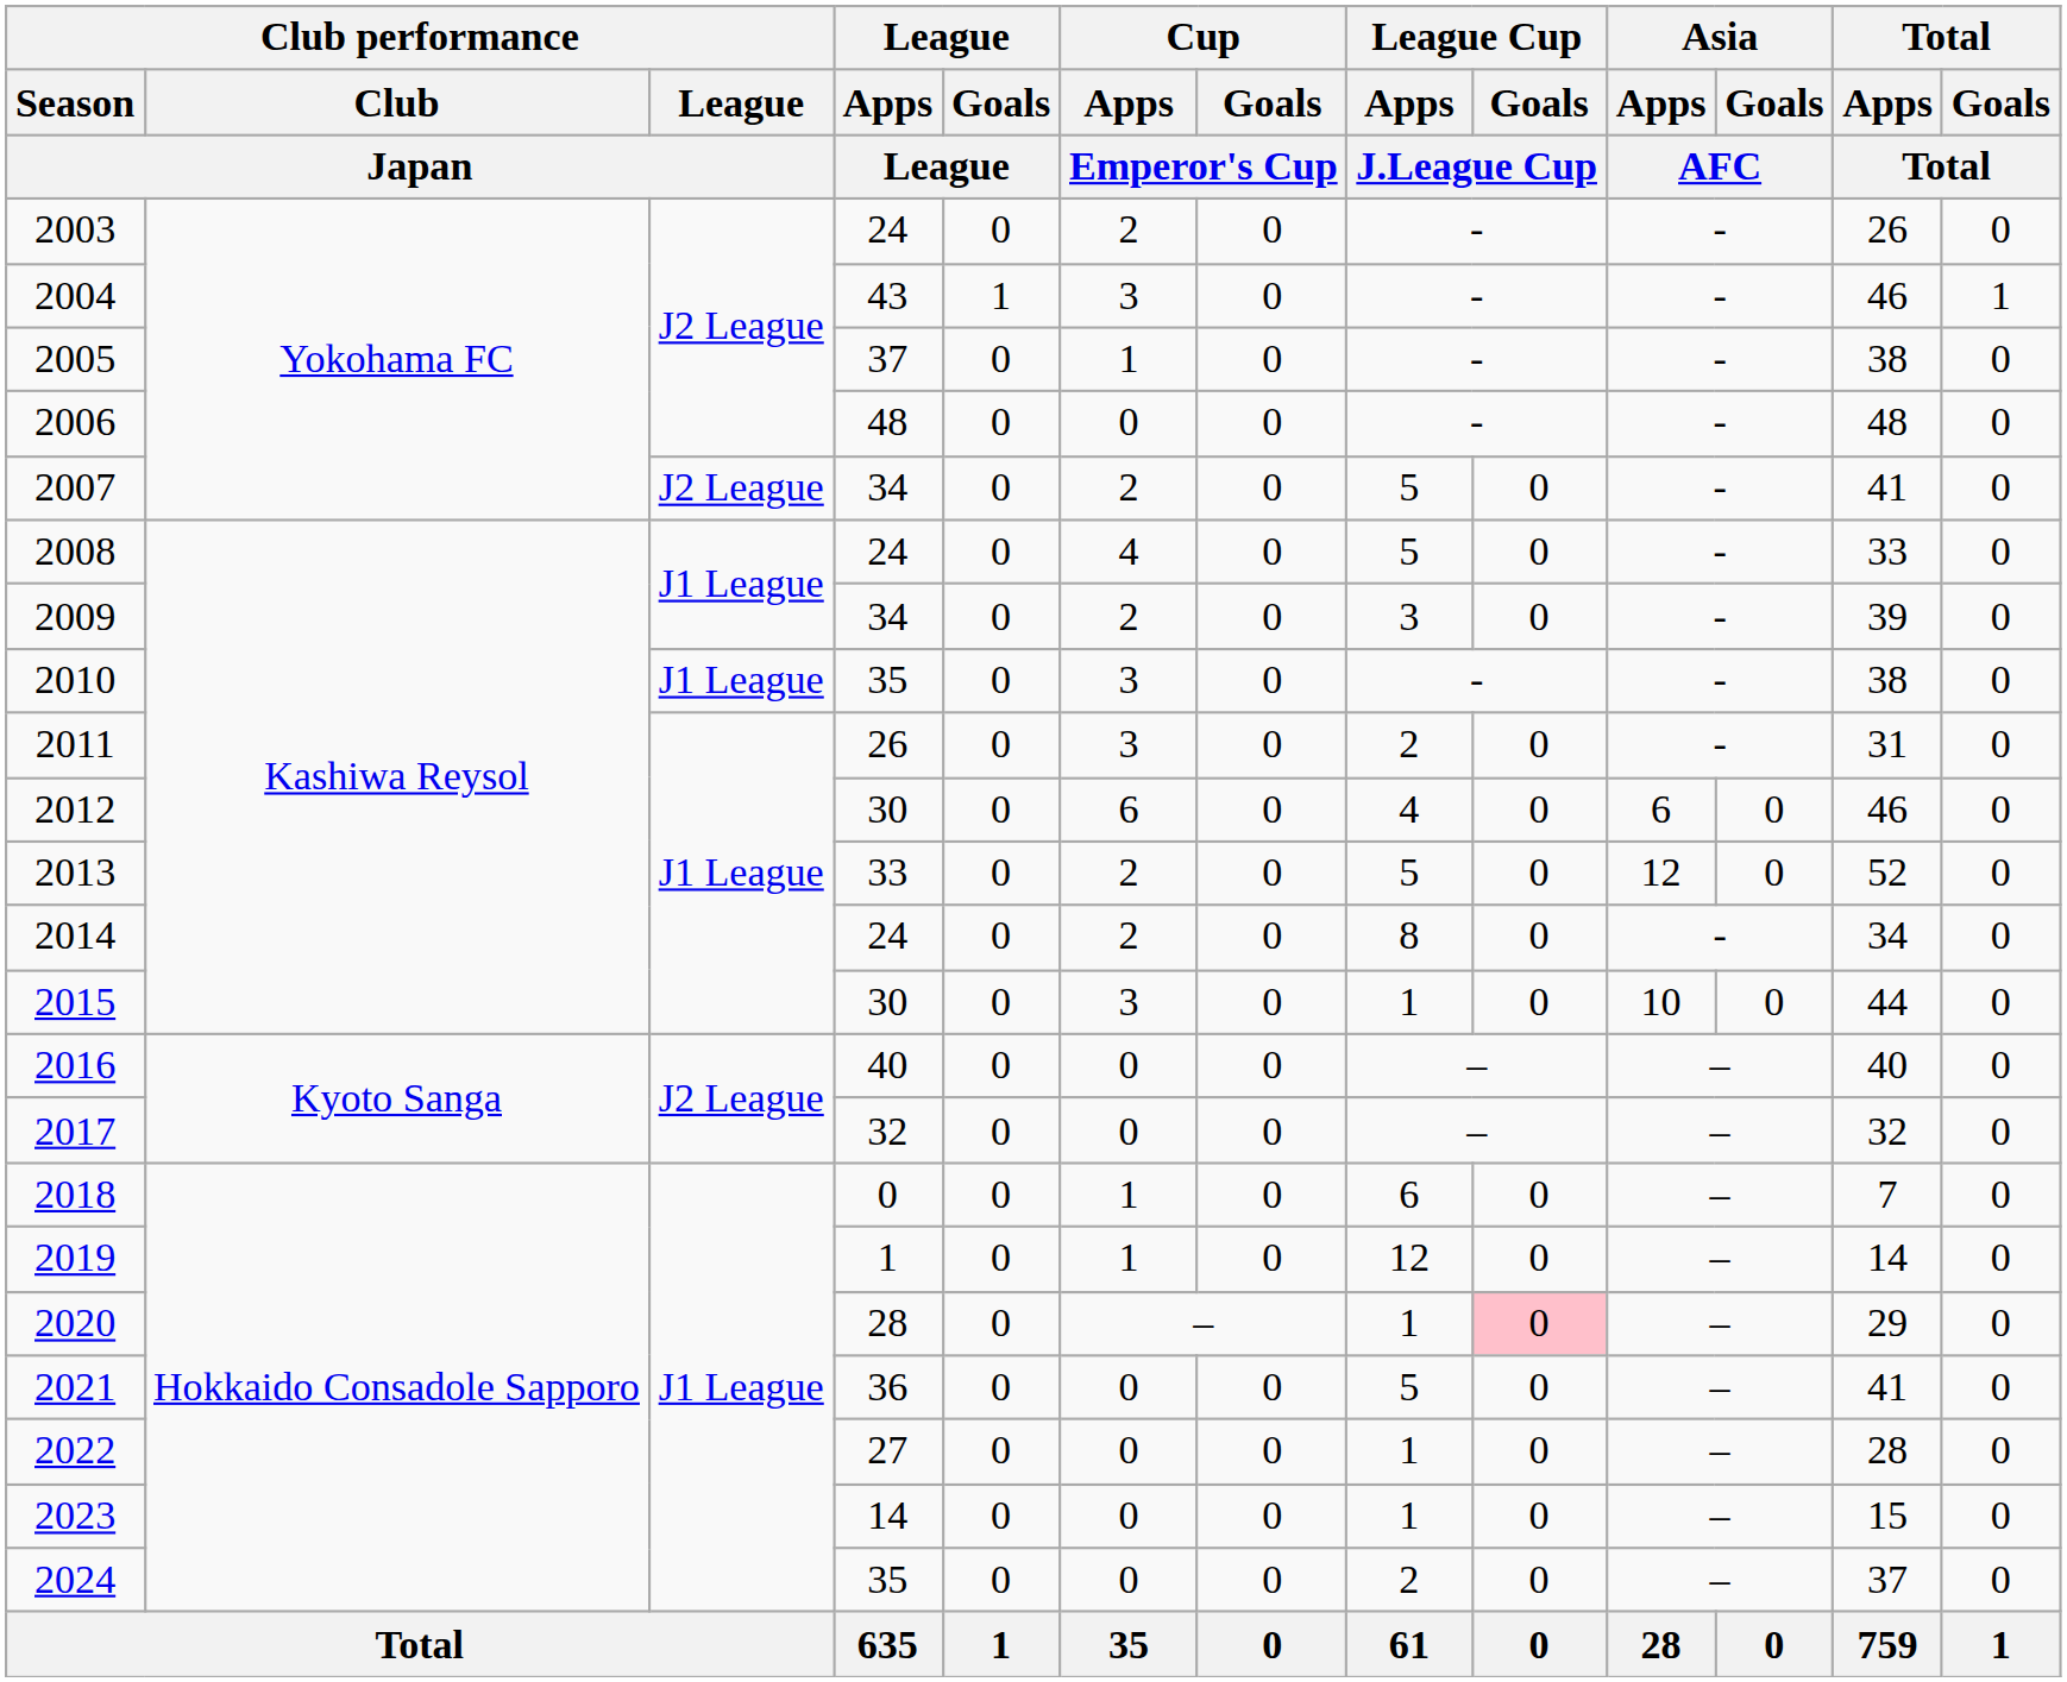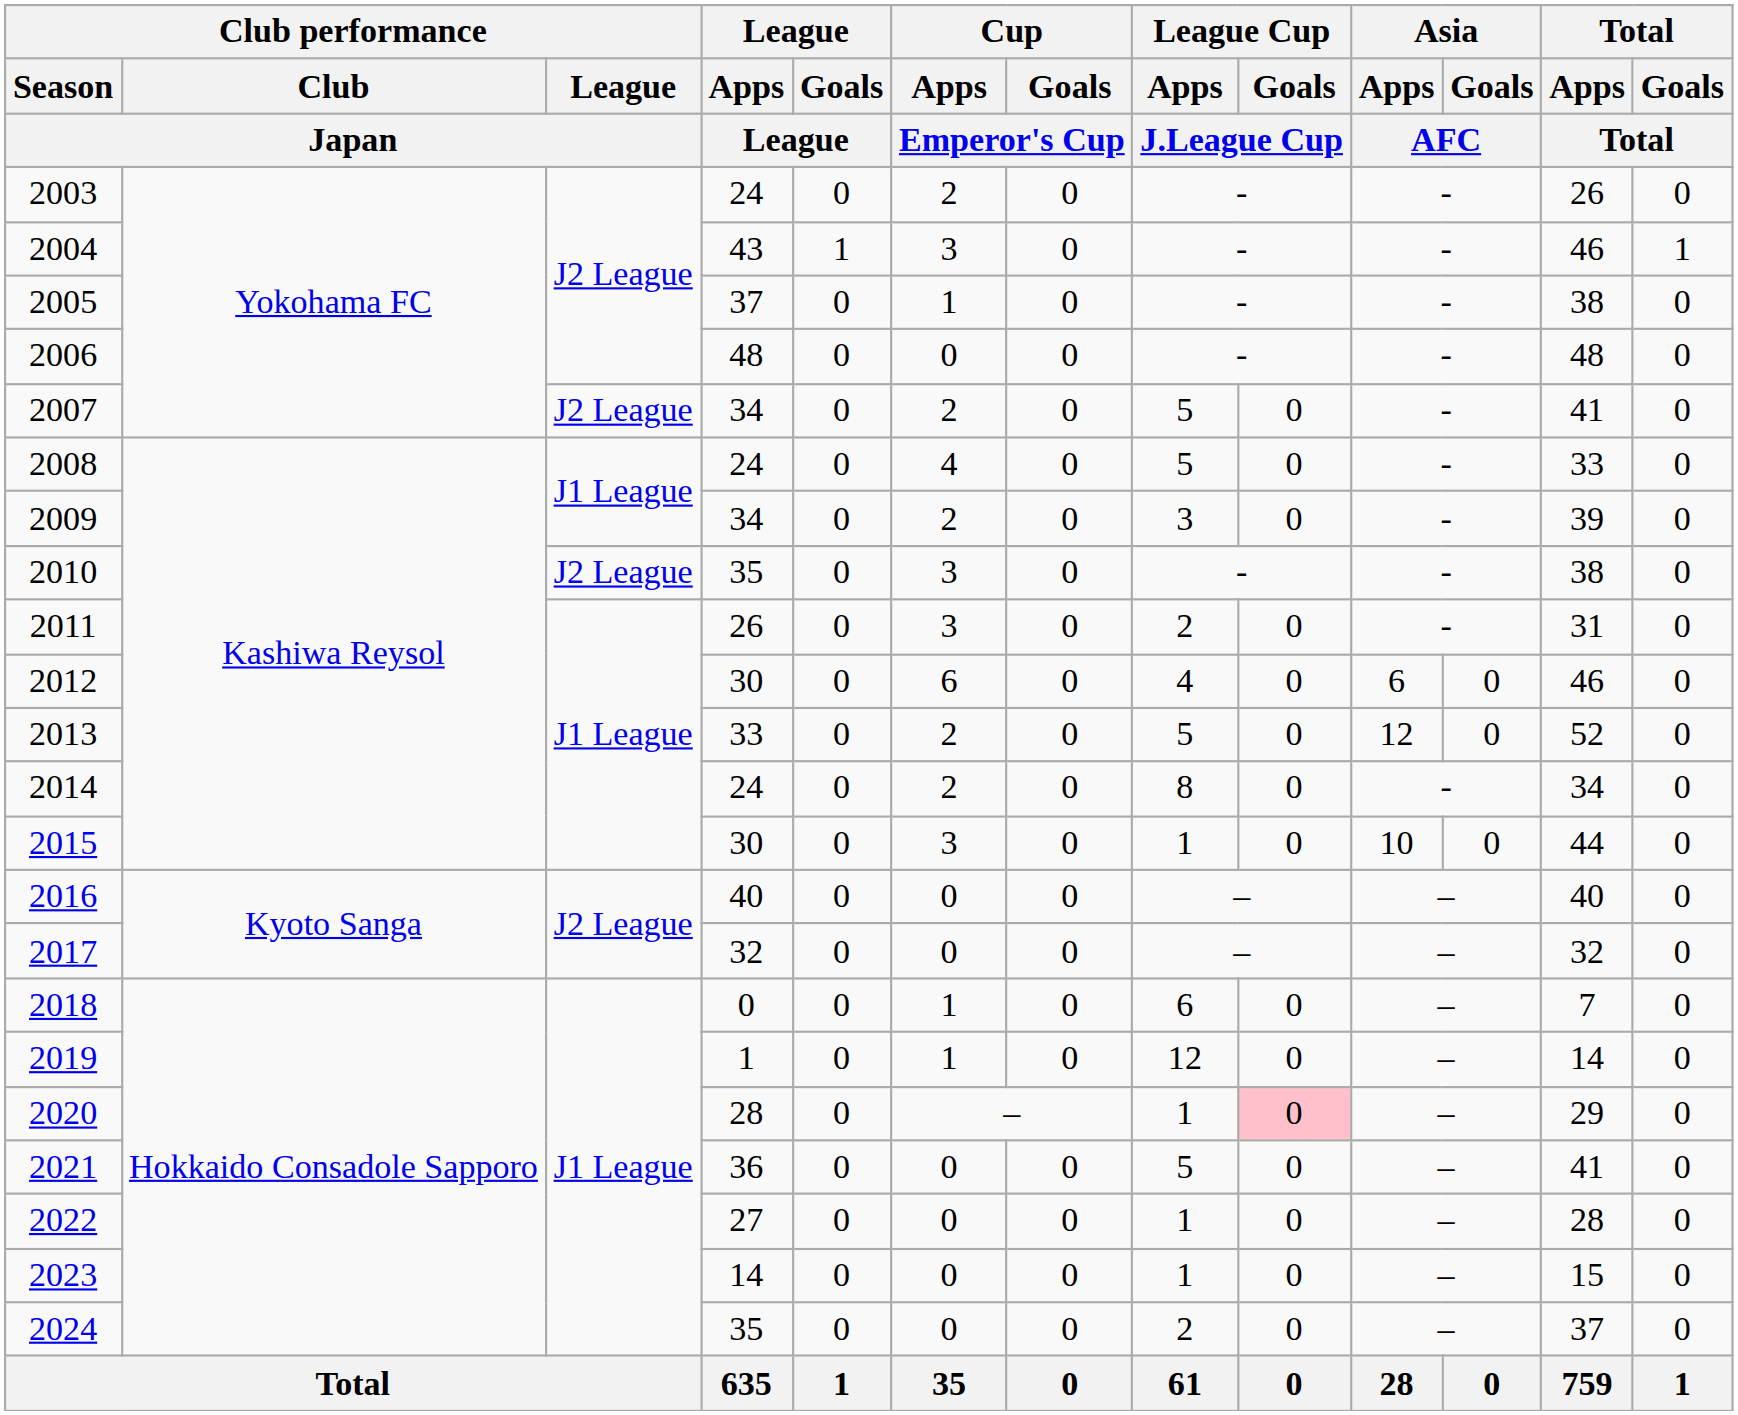2010 | Club performance / League / Japan: J1 League -> J2 League
